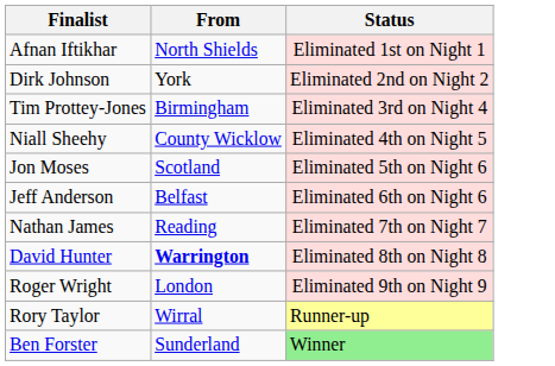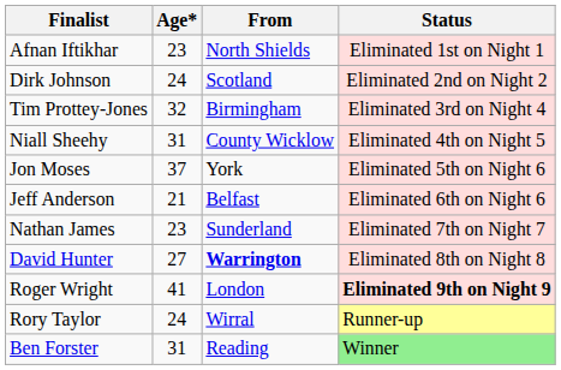+ column: Age* | 23 | 24 | 32 | 31 | 37 | 21 | 23 | 27 | 41 | 24 | 31
Dirk Johnson | From: York -> Scotland
Jon Moses | From: Scotland -> York
Nathan James | From: Reading -> Sunderland
Roger Wright | Status: normal -> bold
Ben Forster | From: Sunderland -> Reading
